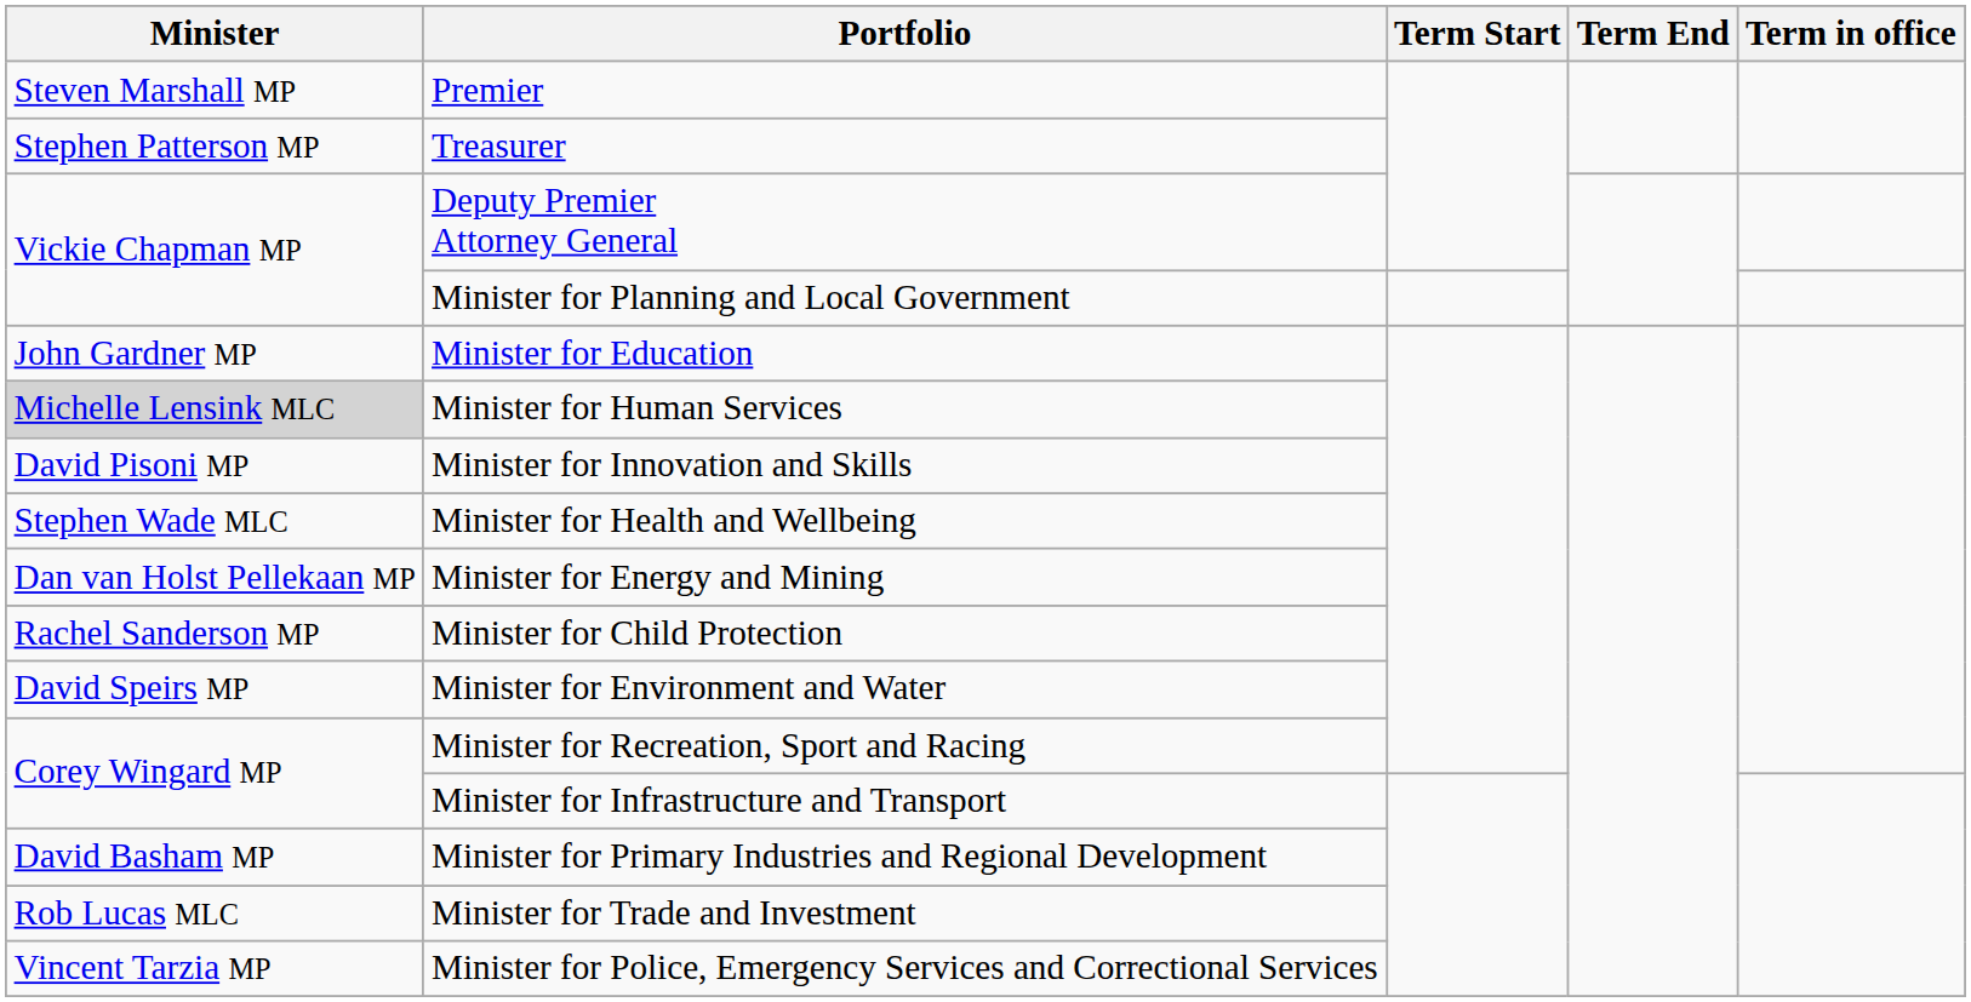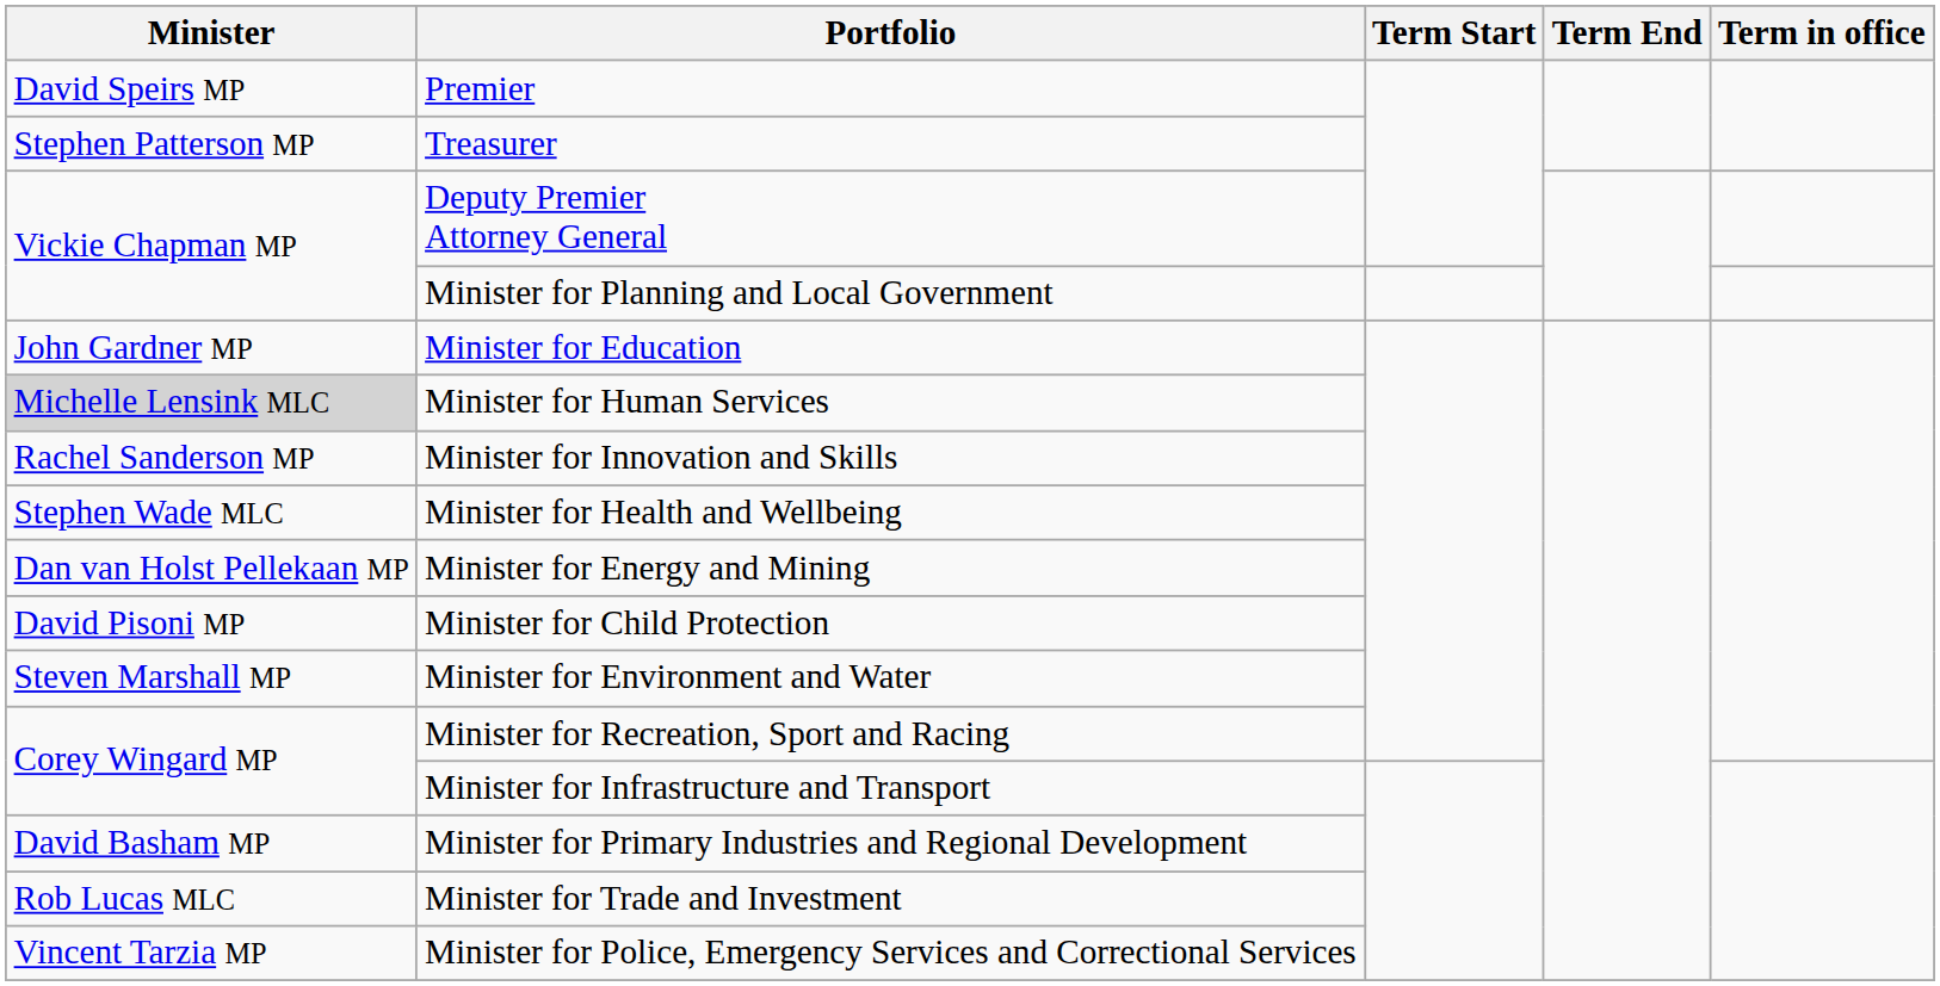Premier | Minister: Steven Marshall MP -> David Speirs MP
Minister for Innovation and Skills | Minister: David Pisoni MP -> Rachel Sanderson MP
Minister for Child Protection | Minister: Rachel Sanderson MP -> David Pisoni MP
Minister for Environment and Water | Minister: David Speirs MP -> Steven Marshall MP
